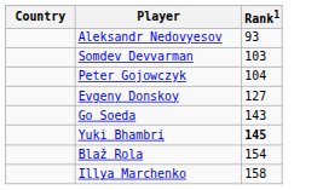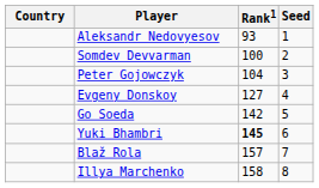+ column: Seed | 1 | 2 | 3 | 4 | 5 | 6 | 7 | 8
Somdev Devvarman | Rank1: 103 -> 100
Go Soeda | Rank1: 143 -> 142
Blaž Rola | Rank1: 154 -> 157
